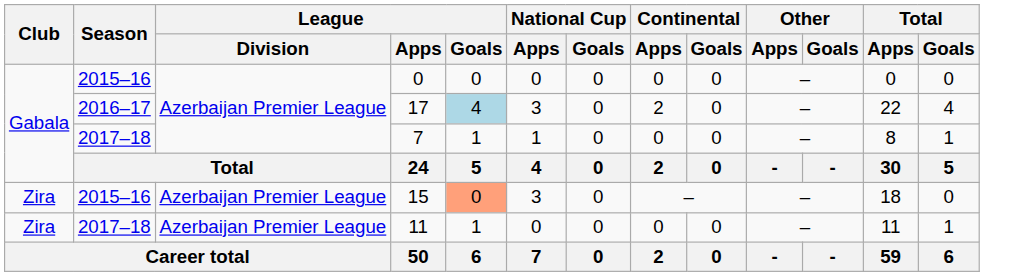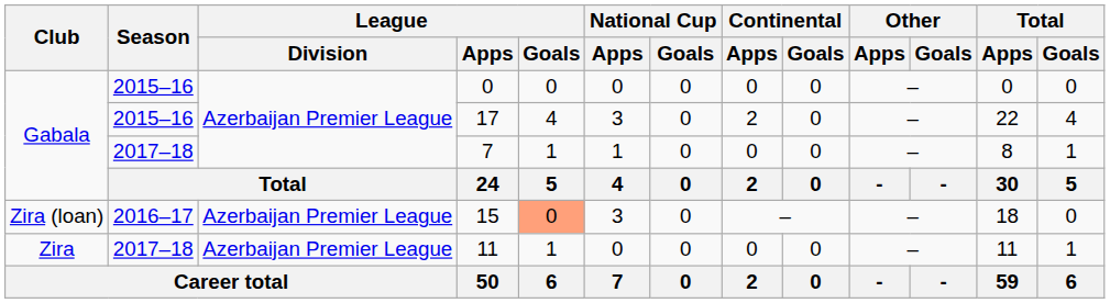17 | Season: 2016–17 -> 2015–16
17 | League / Goals: lightblue background -> no background
15 | Club: Zira -> Zira (loan)
15 | Season: 2015–16 -> 2016–17
